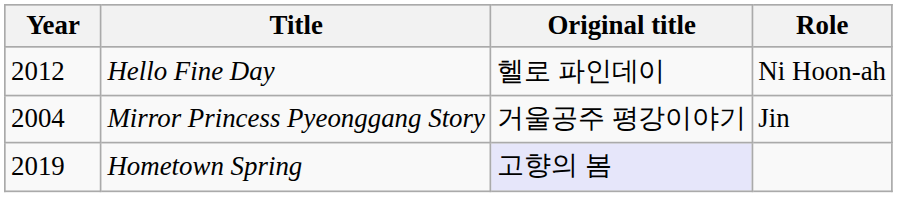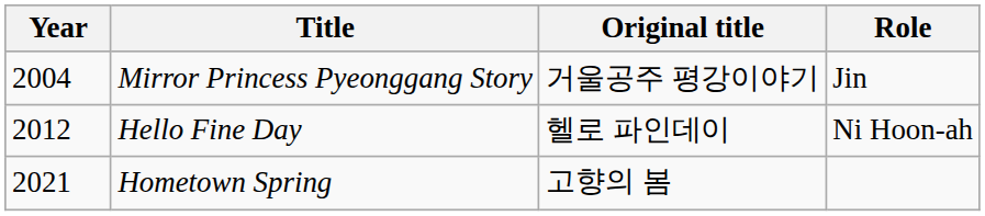rows swapped: Mirror Princess Pyeonggang Story <-> Hello Fine Day
Hometown Spring | Year: 2019 -> 2021
Hometown Spring | Original title: lavender background -> no background
